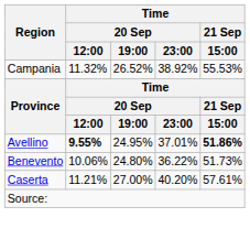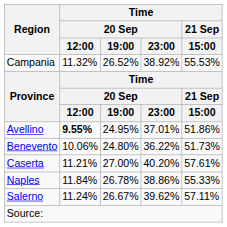Avellino | Time / 21 Sep / 15:00: bold -> normal
+ row: Naples | 11.84% | 26.78% | 38.86% | 55.33%
+ row: Salerno | 11.24% | 26.67% | 39.62% | 57.11%
